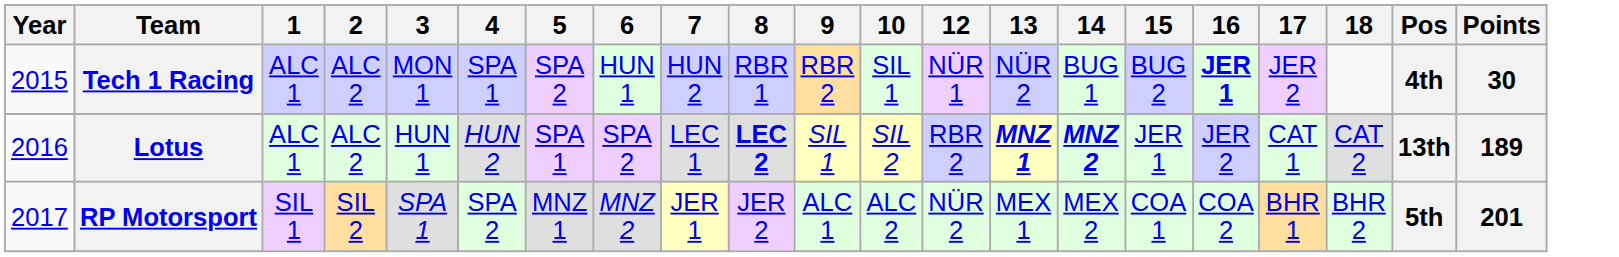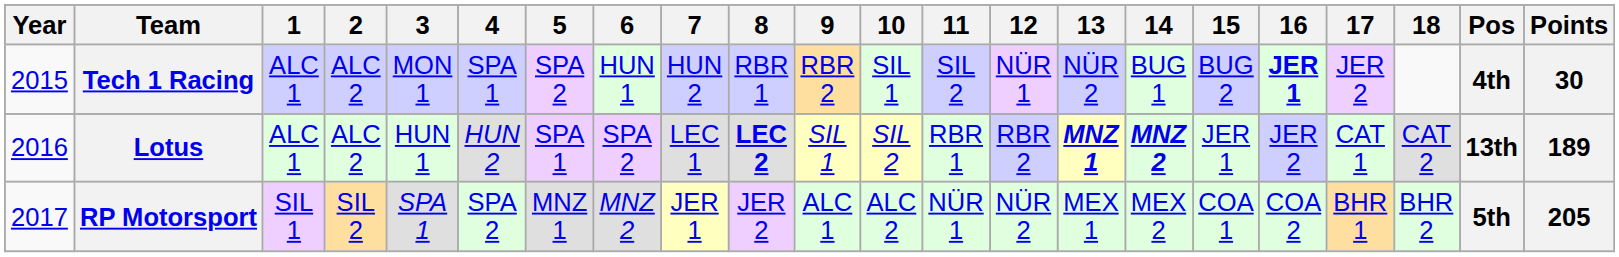+ column: 11 | SIL 2 | RBR 1 | NÜR 1
RP Motorsport | Points: 201 -> 205
